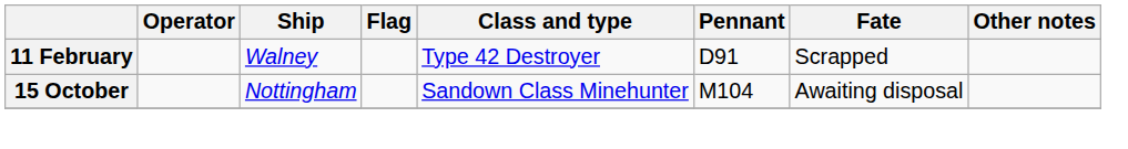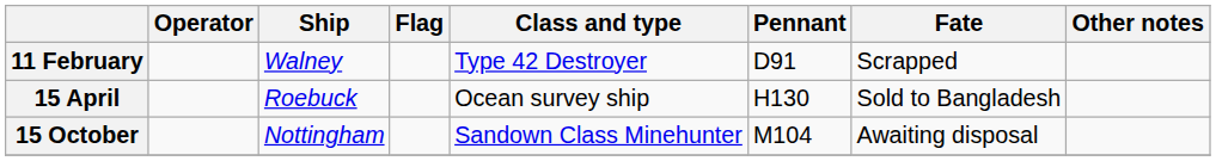+ row: 15 April | Roebuck | Ocean survey ship | H130 | Sold to Bangladesh
